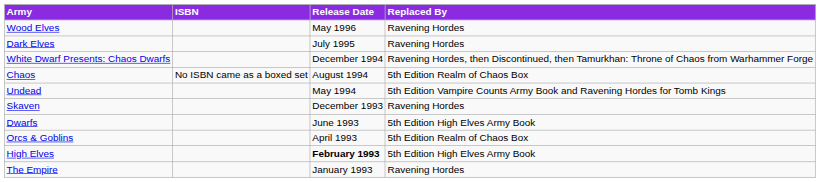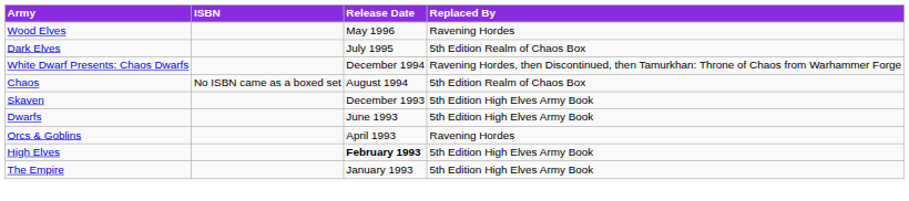Dark Elves | Replaced By: Ravening Hordes -> 5th Edition Realm of Chaos Box
- row: Undead | May 1994 | 5th Edition Vampire Counts Army Book and Ravening Hordes for Tomb Kings
Skaven | Replaced By: Ravening Hordes -> 5th Edition High Elves Army Book
Orcs & Goblins | Replaced By: 5th Edition Realm of Chaos Box -> Ravening Hordes
The Empire | Replaced By: Ravening Hordes -> 5th Edition High Elves Army Book
